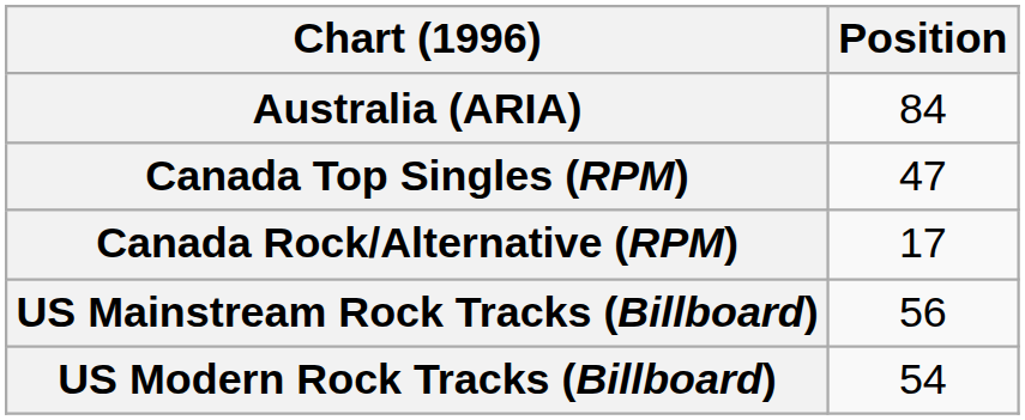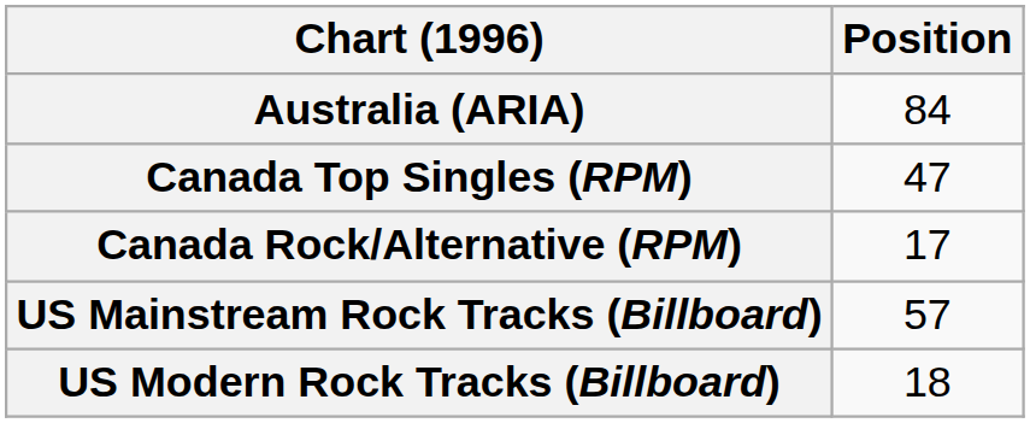US Mainstream Rock Tracks (Billboard) | Position: 56 -> 57
US Modern Rock Tracks (Billboard) | Position: 54 -> 18
